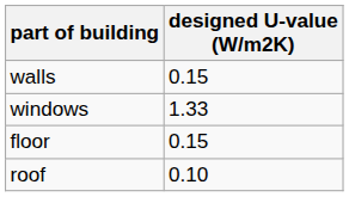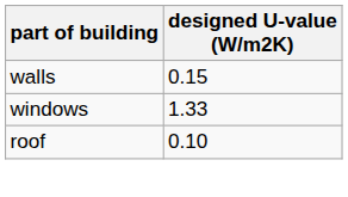- row: floor | 0.15
